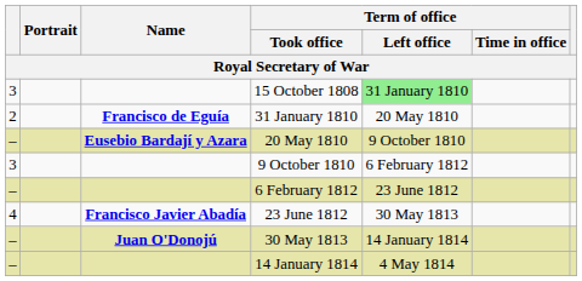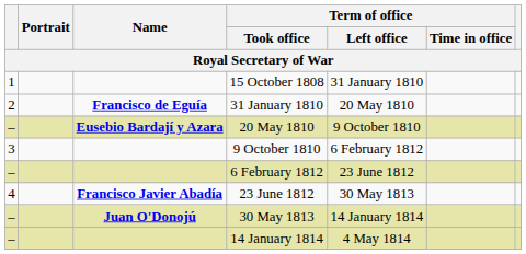15 October 1808 | column 1: 3 -> 1
15 October 1808 | Term of office / Left office: lightgreen background -> no background
